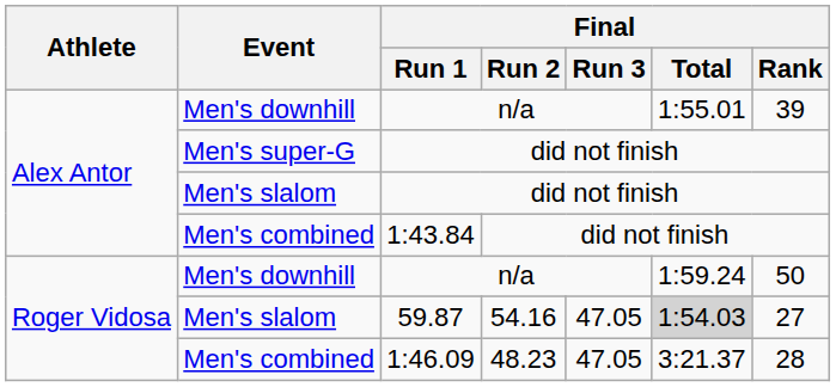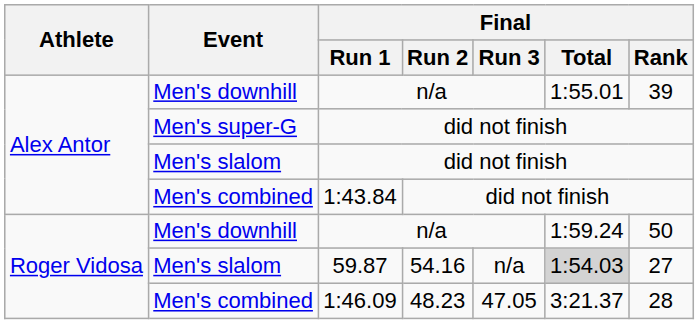59.87 | Final / Run 3: 47.05 -> n/a
